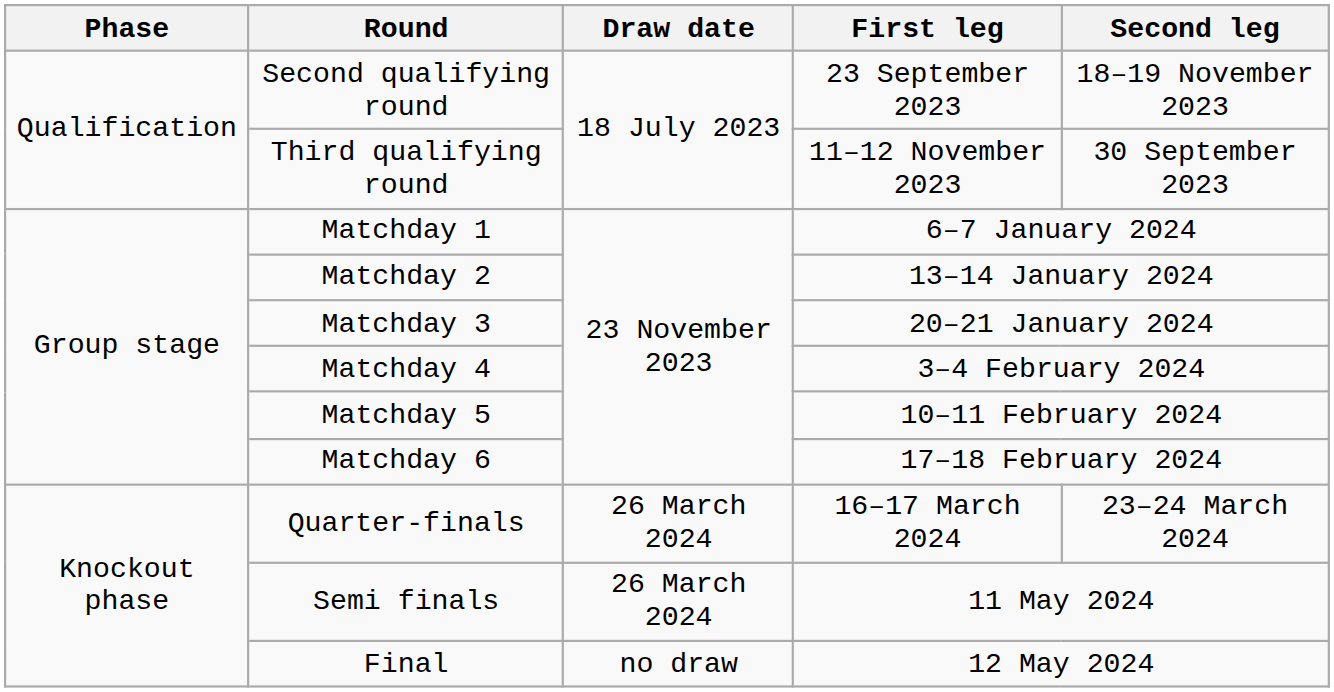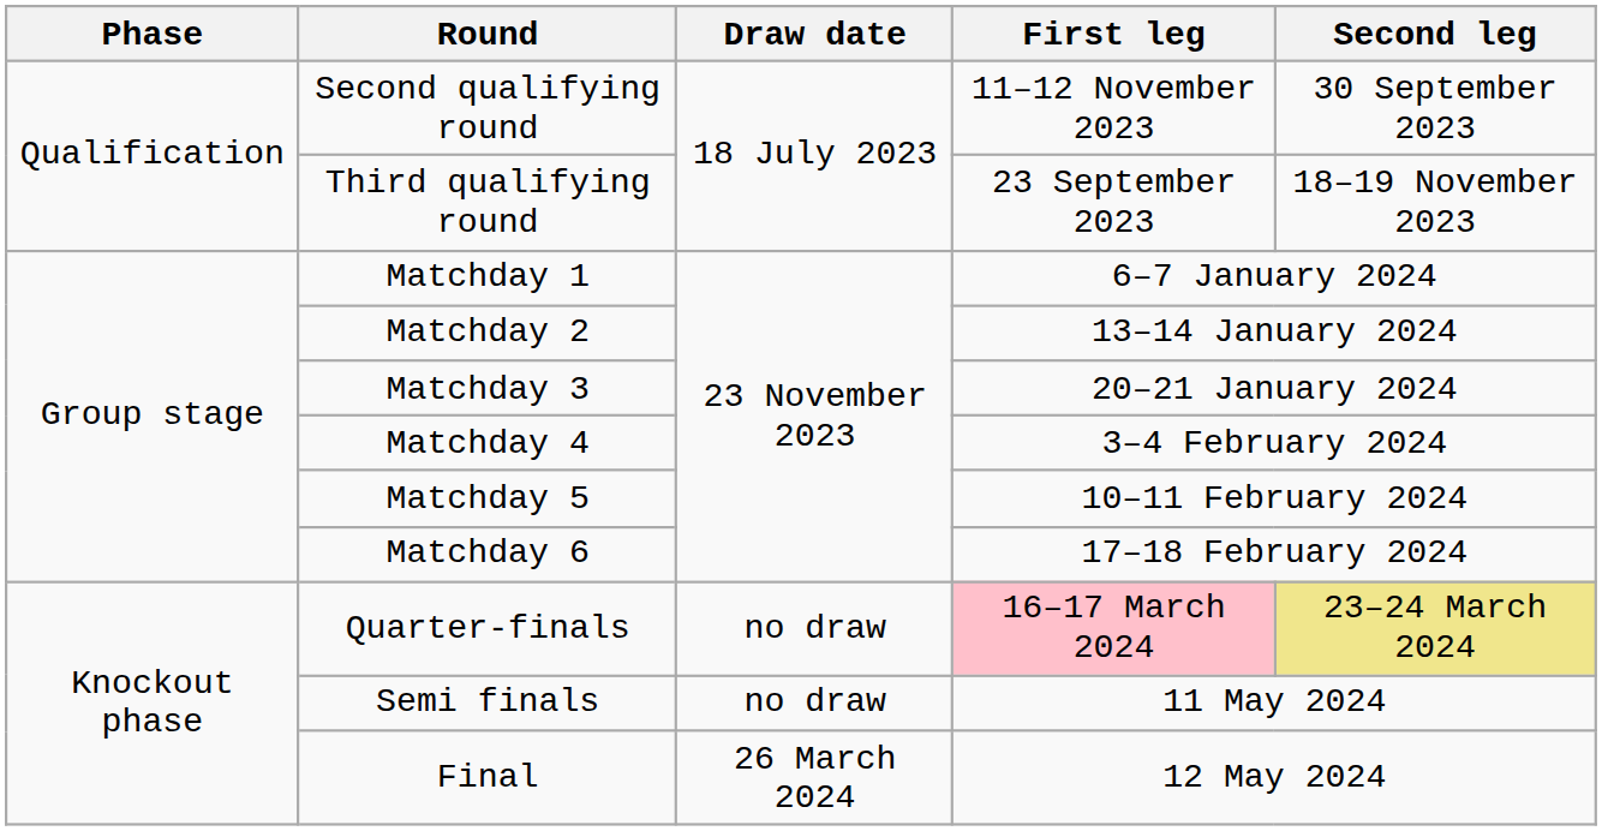Second qualifying round | First leg: 23 September 2023 -> 11–12 November 2023
Second qualifying round | Second leg: 18–19 November 2023 -> 30 September 2023
Third qualifying round | First leg: 11–12 November 2023 -> 23 September 2023
Third qualifying round | Second leg: 30 September 2023 -> 18–19 November 2023
Quarter-finals | Draw date: 26 March 2024 -> no draw
Quarter-finals | First leg: no background -> pink background
Quarter-finals | Second leg: no background -> khaki background
Semi finals | Draw date: 26 March 2024 -> no draw
Final | Draw date: no draw -> 26 March 2024
